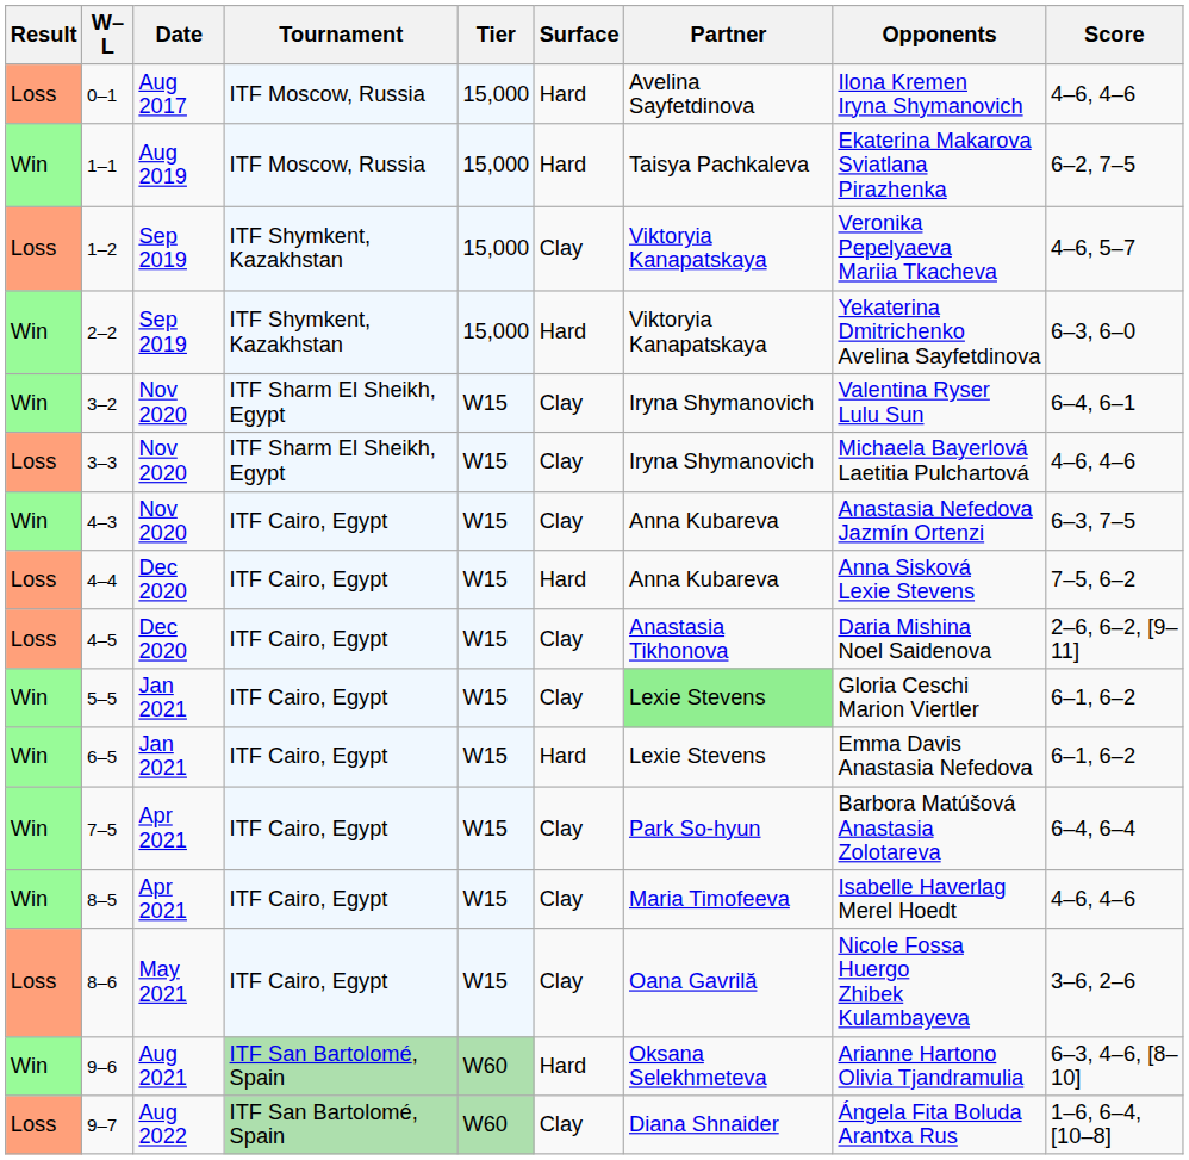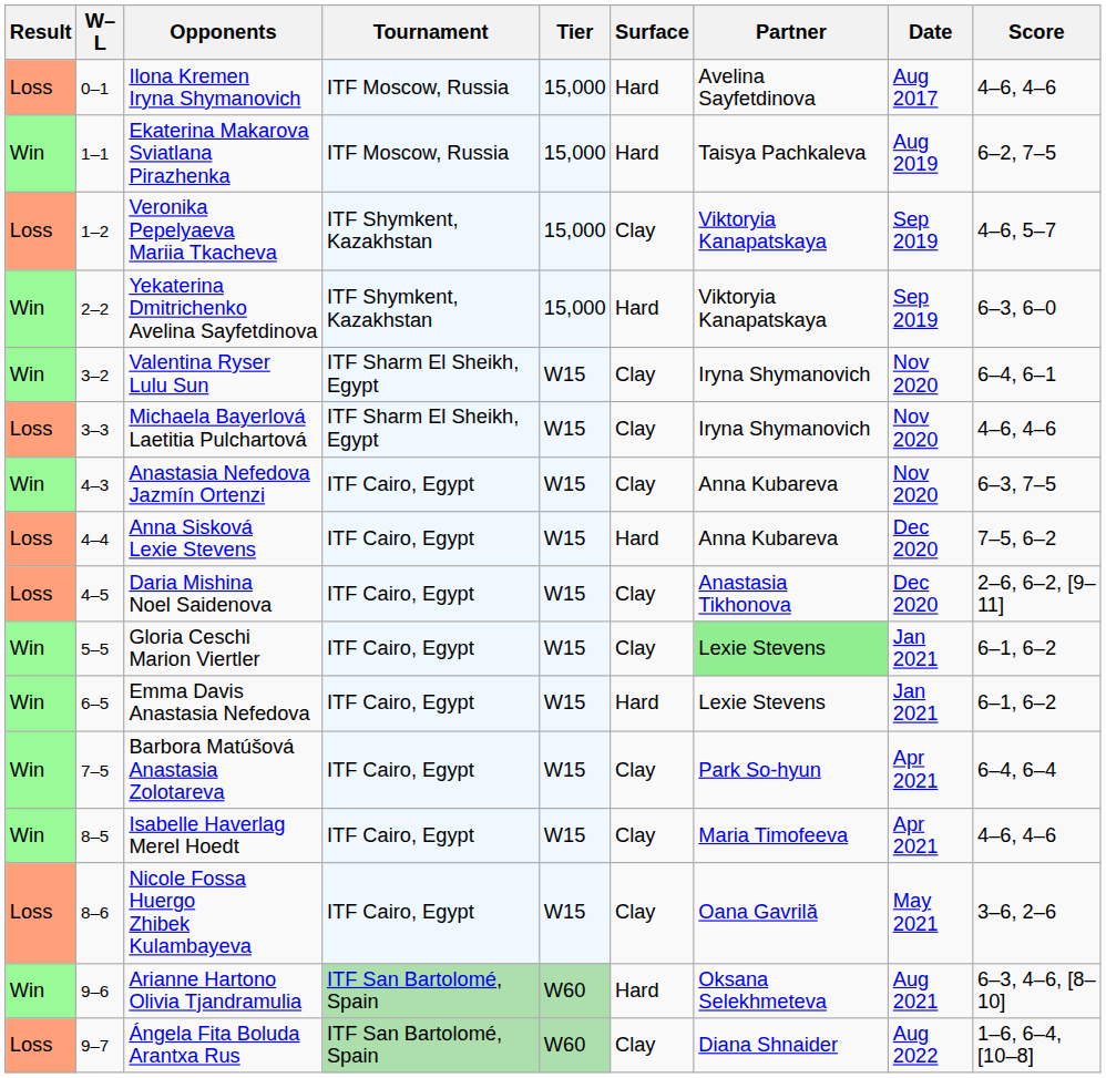columns swapped: Date <-> Opponents
